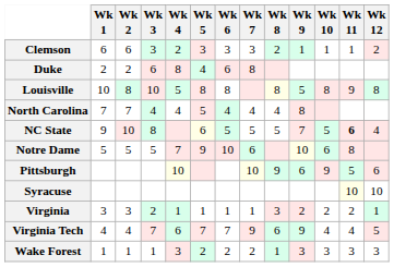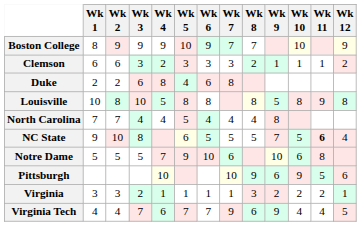+ row: Boston College | 8 | 9 | 9 | 9 | 10 | 9 | 7 | 7 | 10 | 9
- row: Syracuse | 10 | 10
- row: Wake Forest | 1 | 1 | 1 | 3 | 2 | 2 | 2 | 1 | 3 | 3 | 3 | 3
